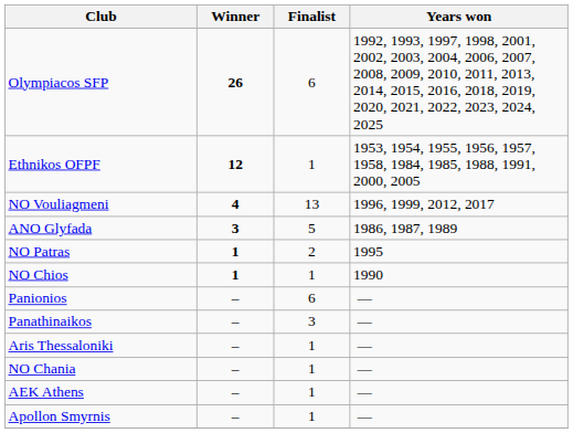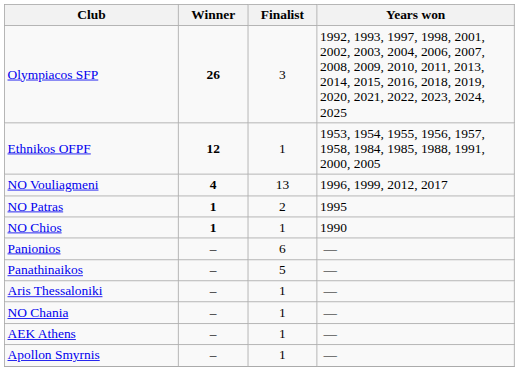Olympiacos SFP | Finalist: 6 -> 3
- row: ANO Glyfada | 3 | 5 | 1986, 1987, 1989
Panathinaikos | Finalist: 3 -> 5
